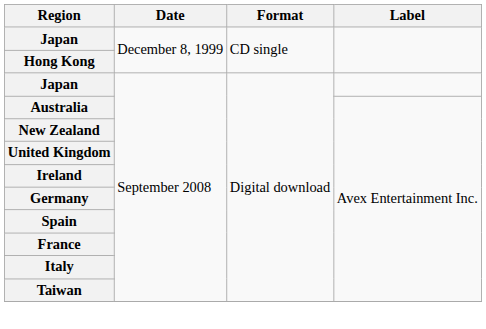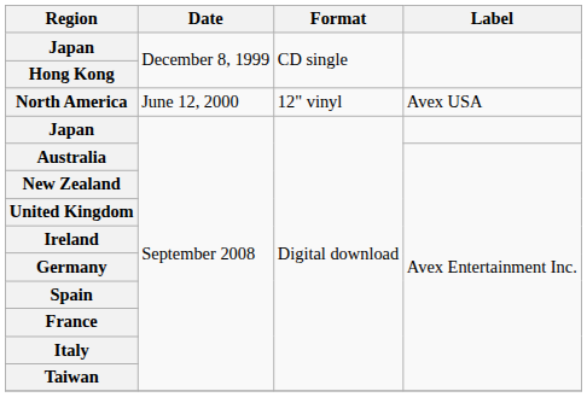+ row: North America | June 12, 2000 | 12" vinyl | Avex USA
